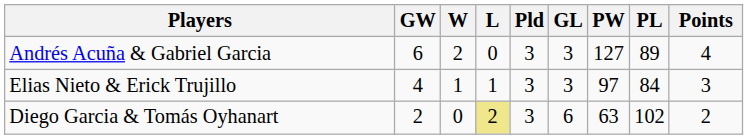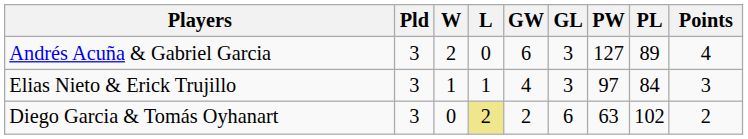columns swapped: Pld <-> GW
